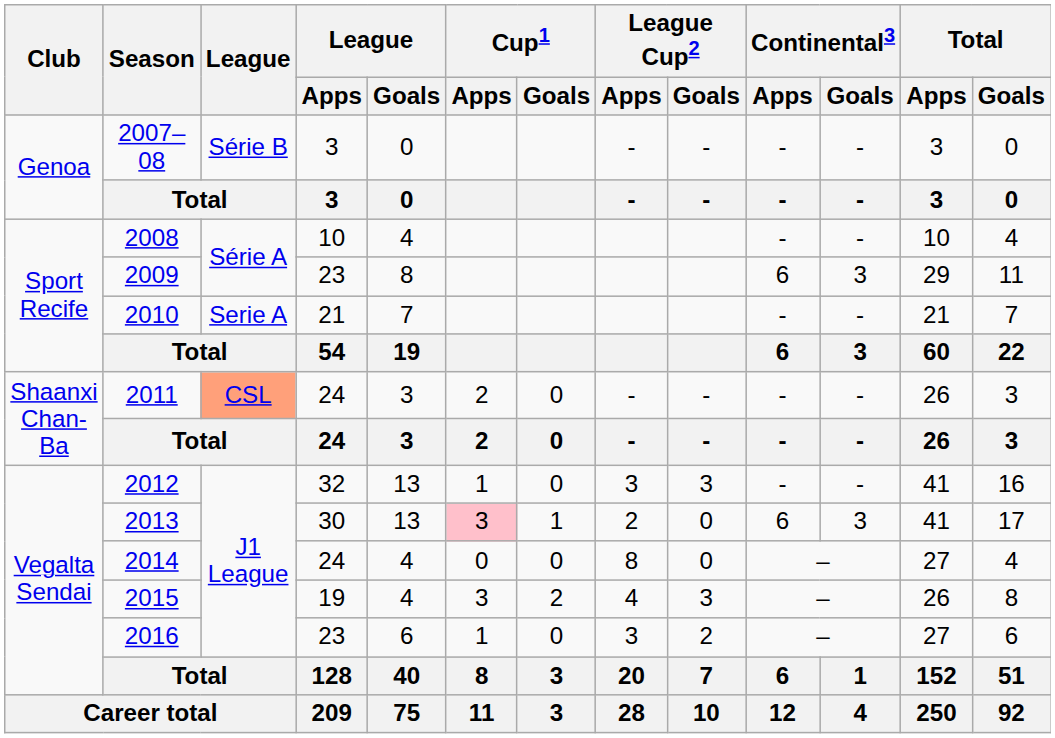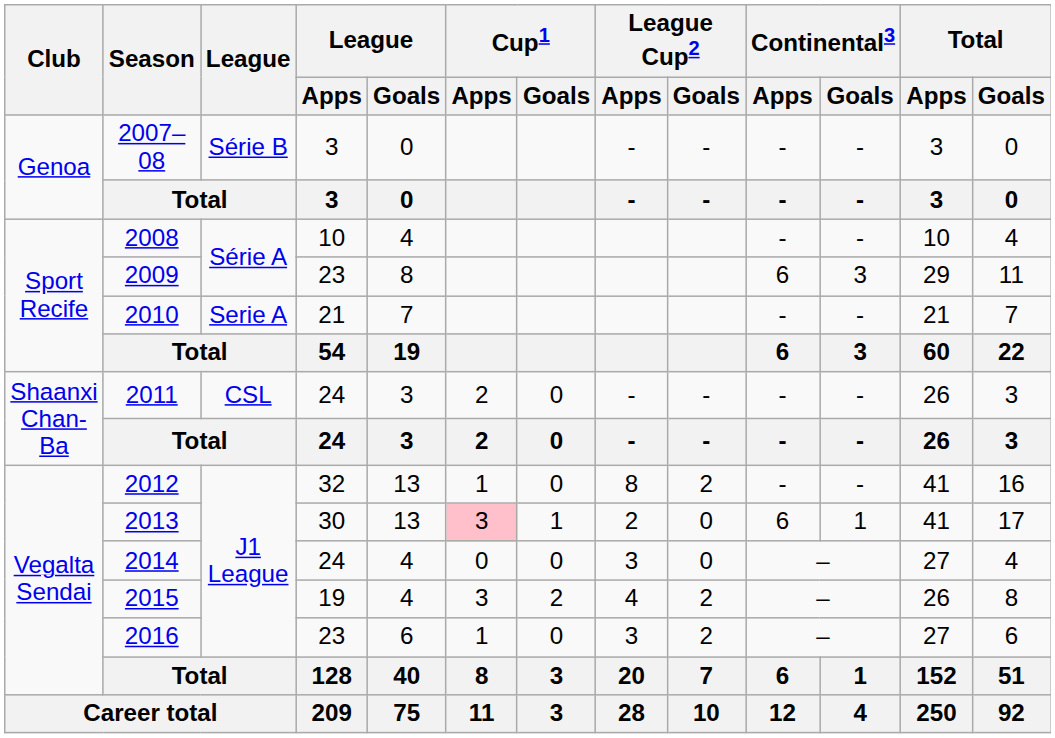2011 | League: lightsalmon background -> no background
2012 | League Cup2 / Apps: 3 -> 8
2012 | League Cup2 / Goals: 3 -> 2
2013 | Continental3 / Goals: 3 -> 1
2014 | League Cup2 / Apps: 8 -> 3
2015 | League Cup2 / Goals: 3 -> 2
